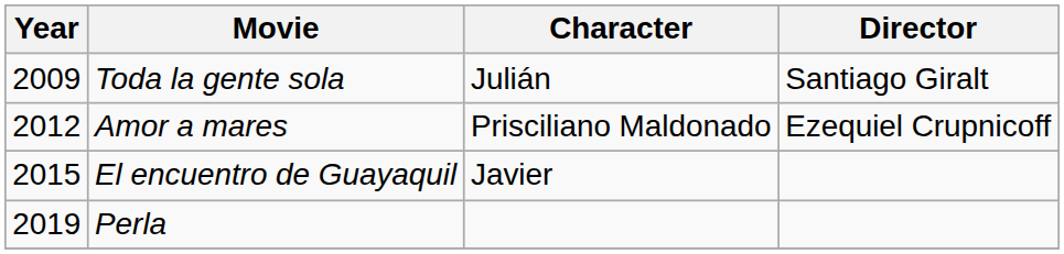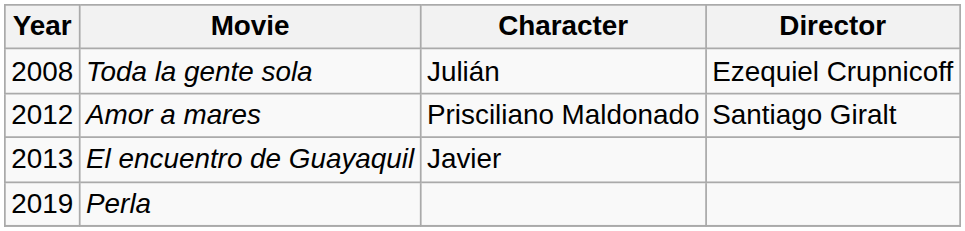Toda la gente sola | Year: 2009 -> 2008
Toda la gente sola | Director: Santiago Giralt -> Ezequiel Crupnicoff
Amor a mares | Director: Ezequiel Crupnicoff -> Santiago Giralt
El encuentro de Guayaquil | Year: 2015 -> 2013
